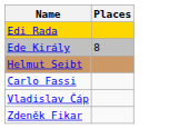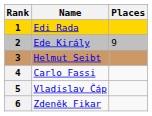+ column: Rank | 1 | 2 | 3 | 4 | 5 | 6
Ede Király | Places: 8 -> 9
